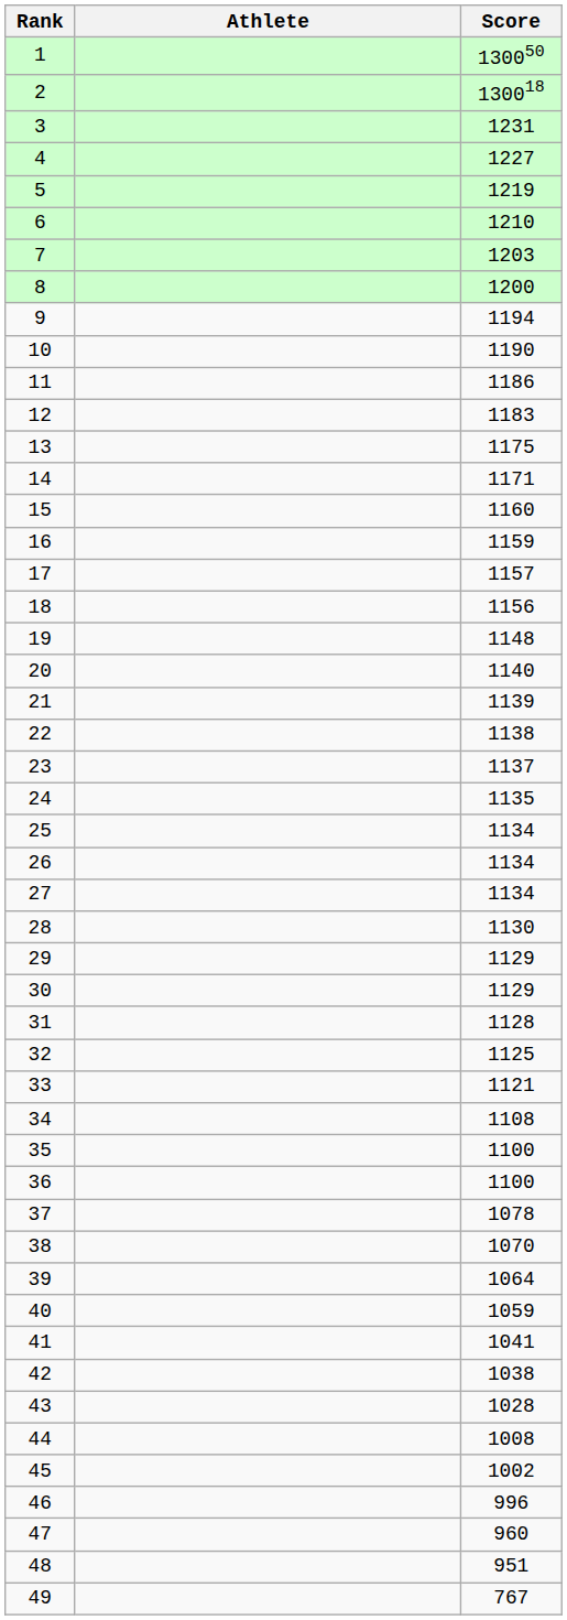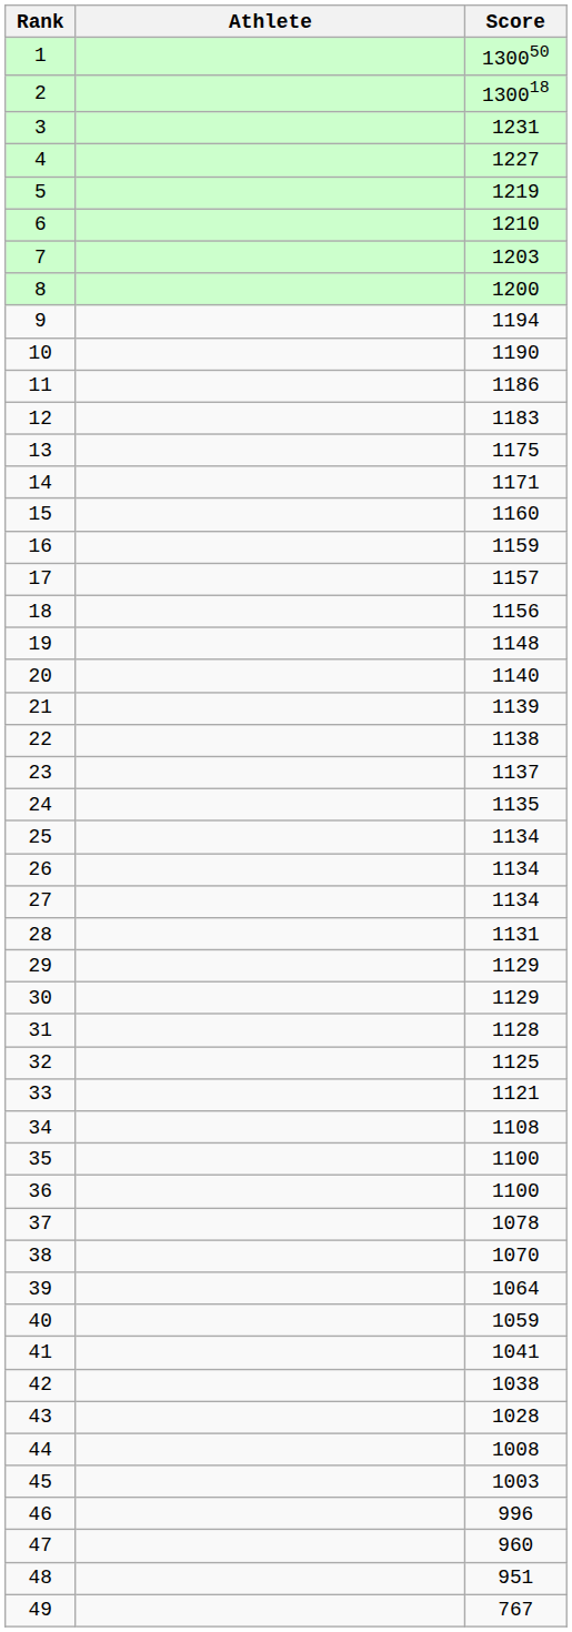28 | Score: 1130 -> 1131
45 | Score: 1002 -> 1003
